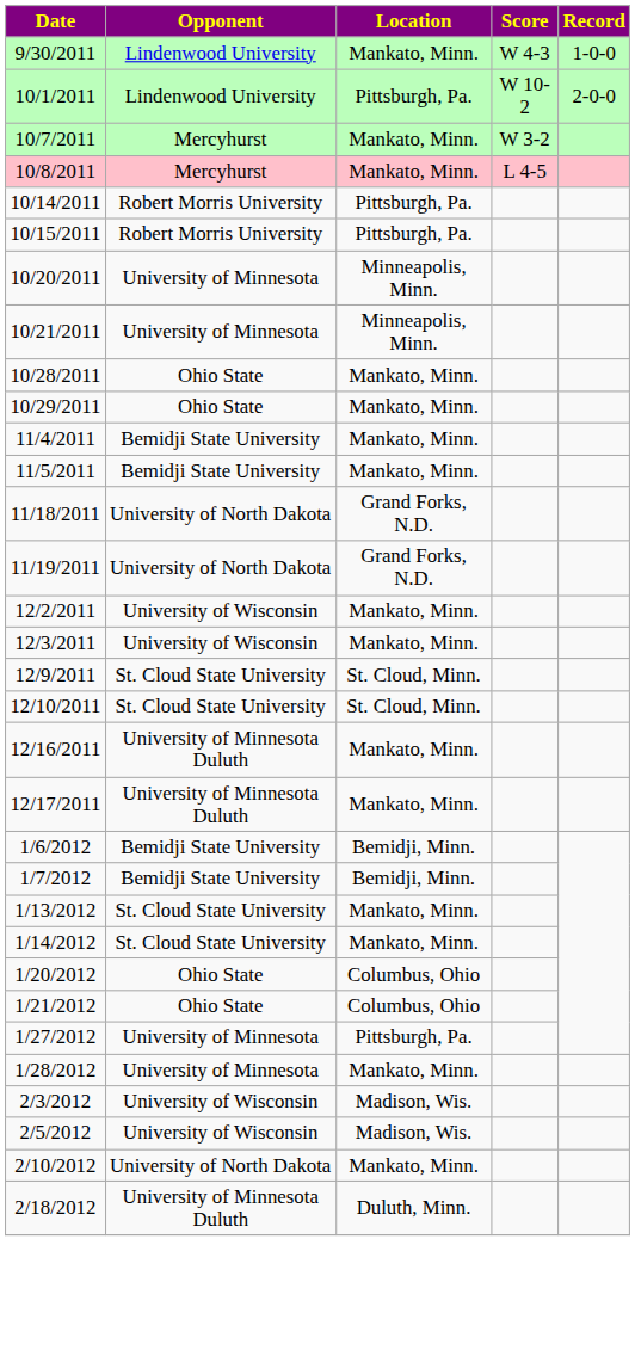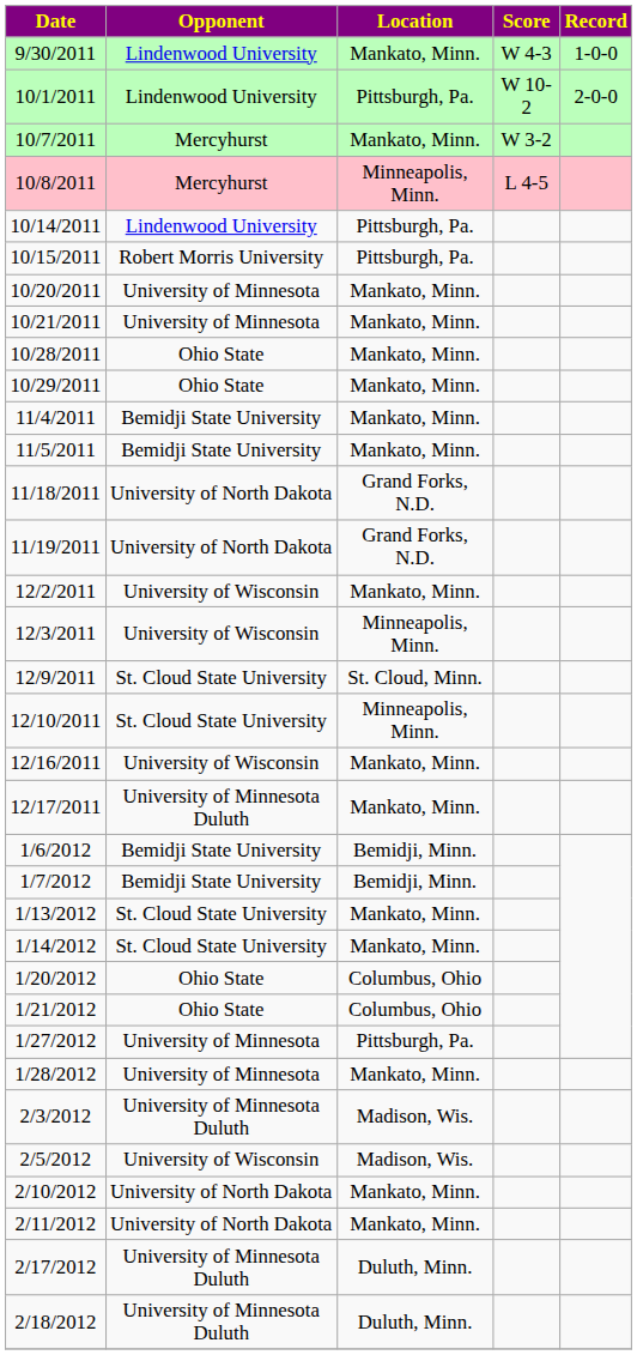10/8/2011 | Location: Mankato, Minn. -> Minneapolis, Minn.
10/14/2011 | Opponent: Robert Morris University -> Lindenwood University
10/20/2011 | Location: Minneapolis, Minn. -> Mankato, Minn.
10/21/2011 | Location: Minneapolis, Minn. -> Mankato, Minn.
12/3/2011 | Location: Mankato, Minn. -> Minneapolis, Minn.
12/10/2011 | Location: St. Cloud, Minn. -> Minneapolis, Minn.
12/16/2011 | Opponent: University of Minnesota Duluth -> University of Wisconsin
2/3/2012 | Opponent: University of Wisconsin -> University of Minnesota Duluth
+ row: 2/11/2012 | University of North Dakota | Mankato, Minn.
+ row: 2/17/2012 | University of Minnesota Duluth | Duluth, Minn.
